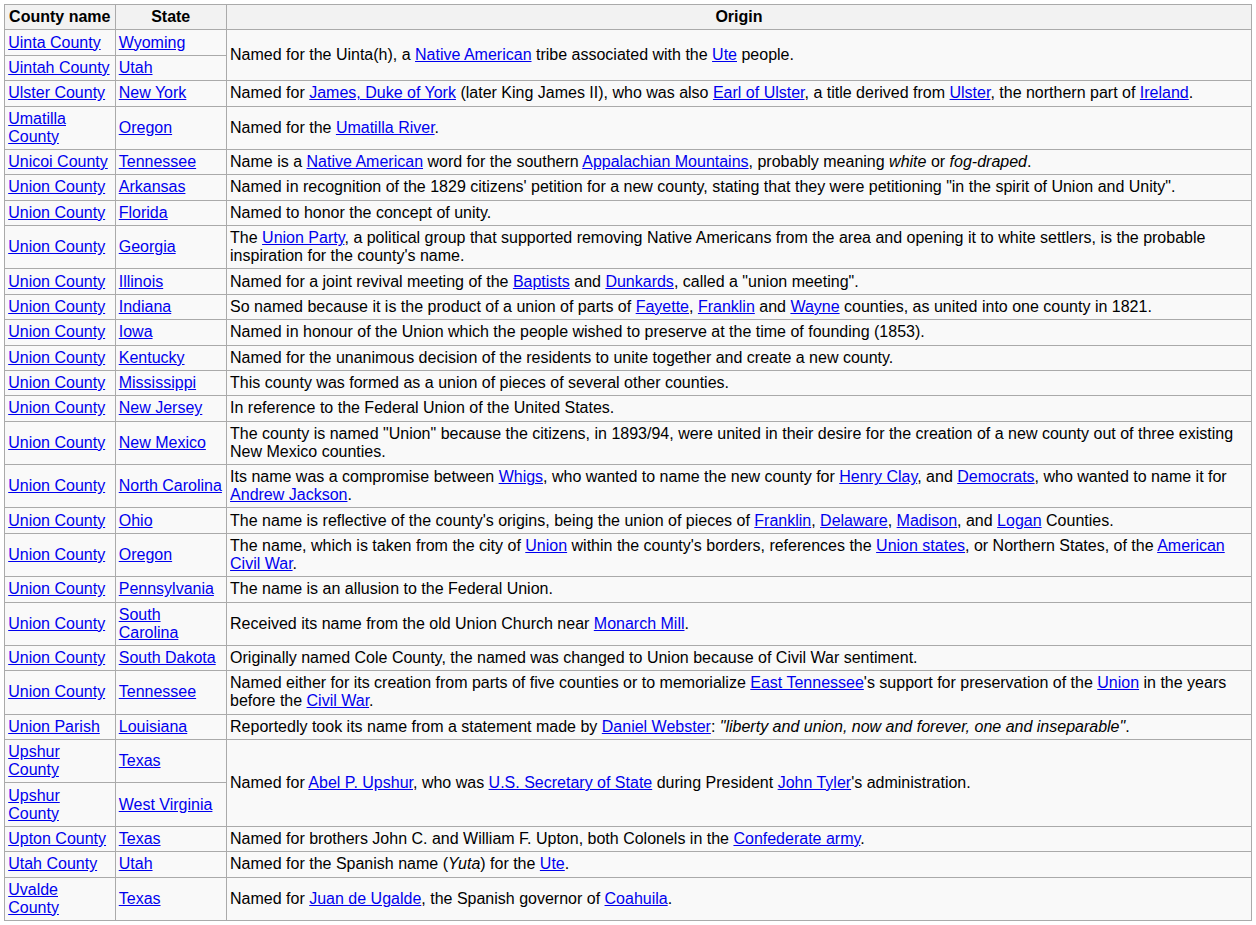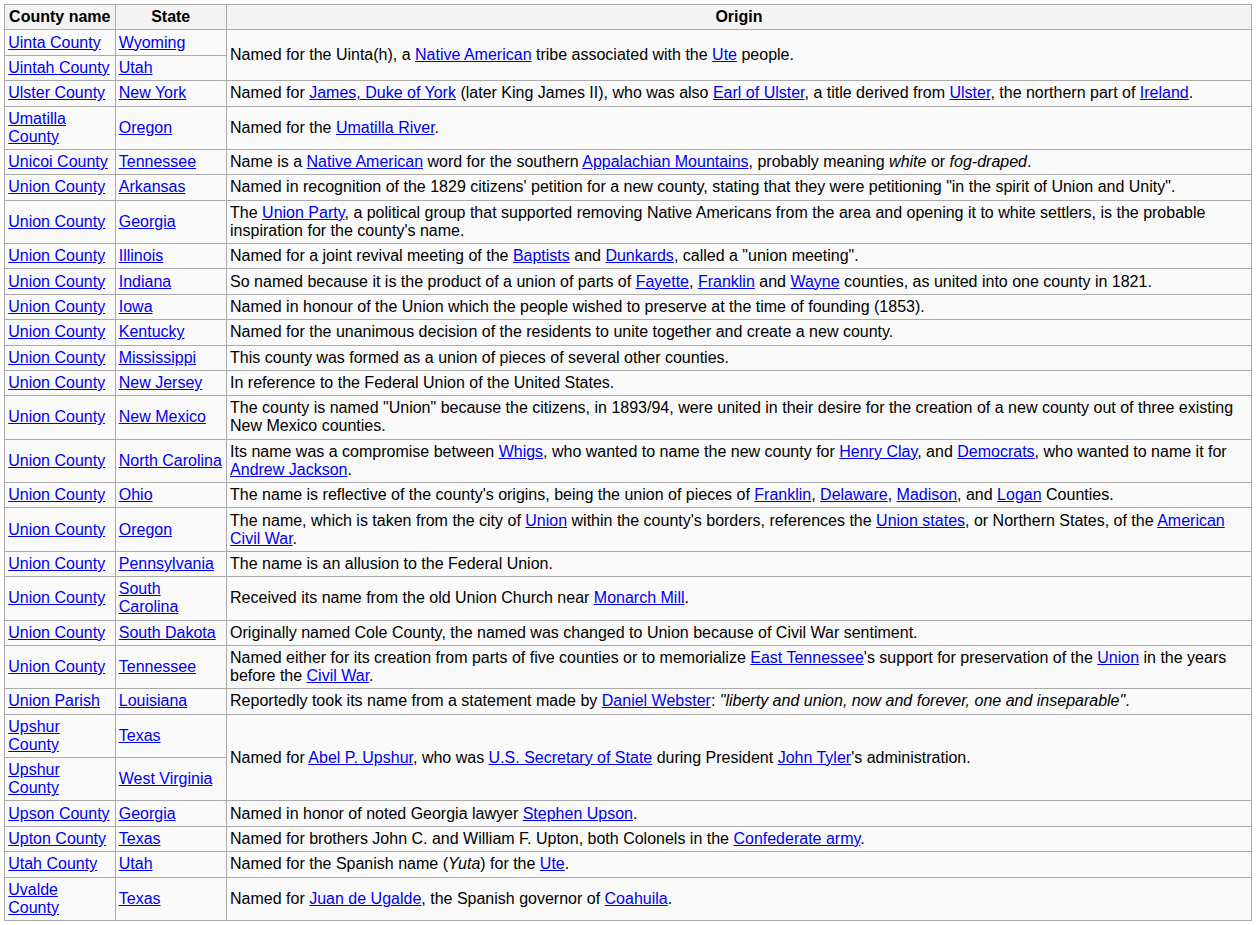- row: Union County | Florida | Named to honor the concept of unity.
+ row: Upson County | Georgia | Named in honor of noted Georgia lawyer Stephen Upson.
